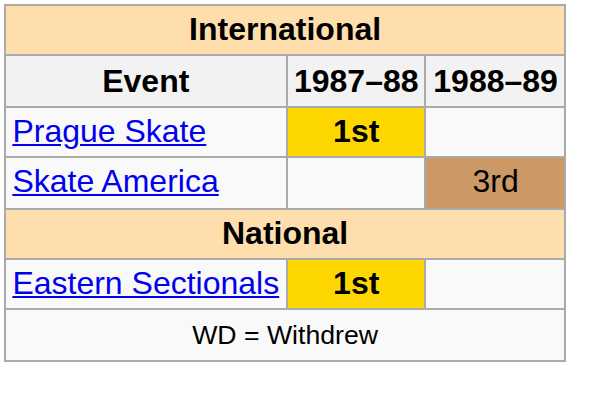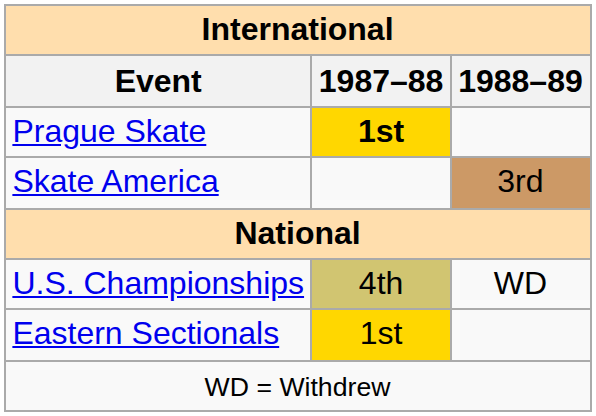+ row: U.S. Championships | 4th | WD
Eastern Sectionals | 1987–88: bold -> normal
